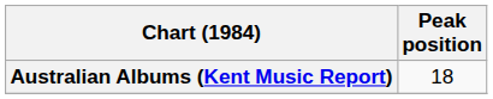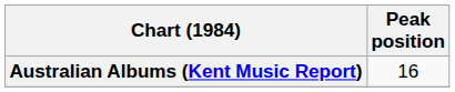Australian Albums (Kent Music Report) | Peak position: 18 -> 16
